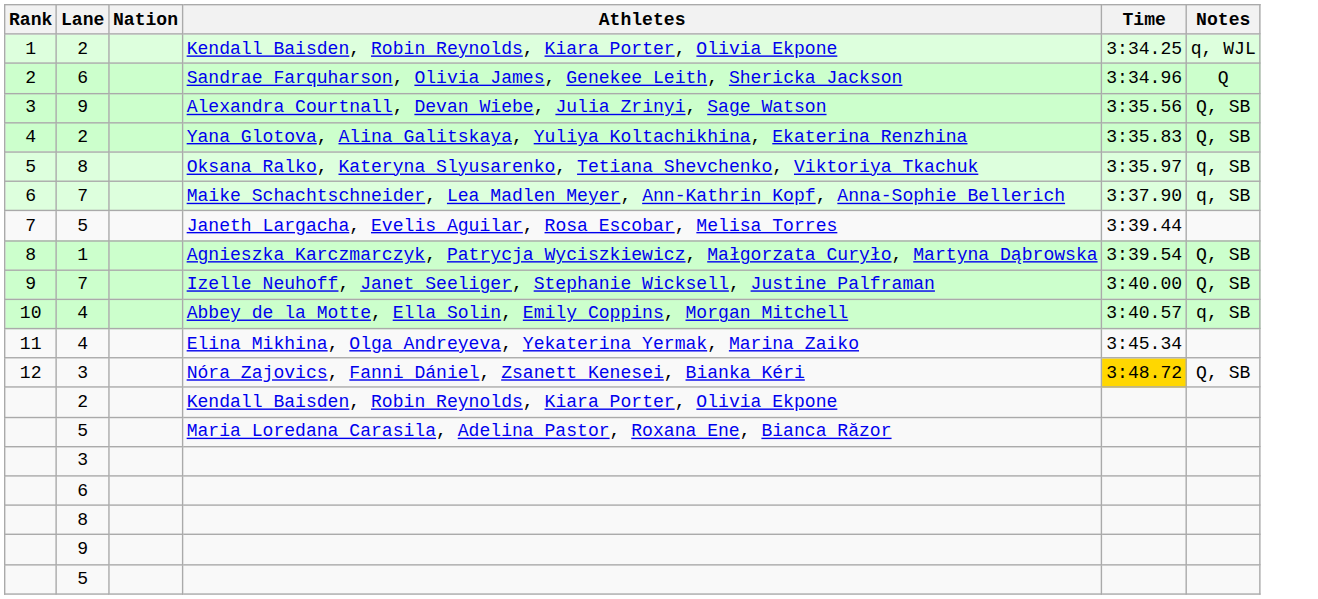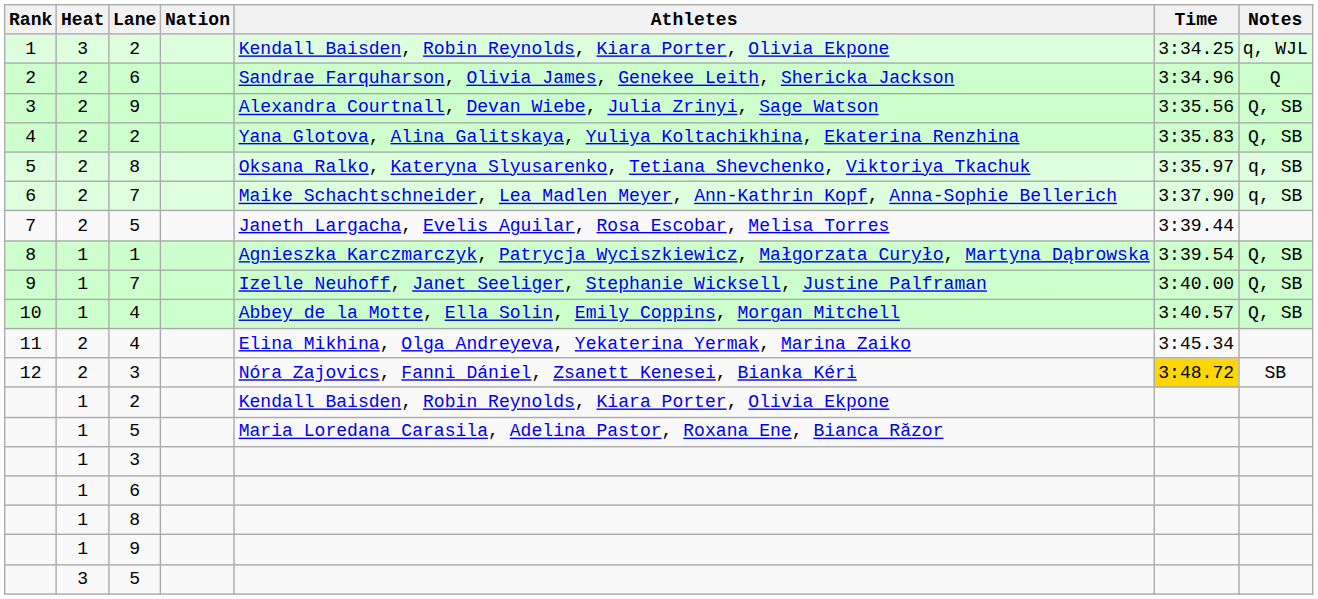+ column: Heat | 3 | 2 | 2 | 2 | 2 | 2 | 2 | 1 | 1 | 1 | 2 | 2 | 1 | 1 | 1 | 1 | 1 | 1 | 3
10 | Notes: q, SB -> Q, SB
12 | Notes: Q, SB -> SB
